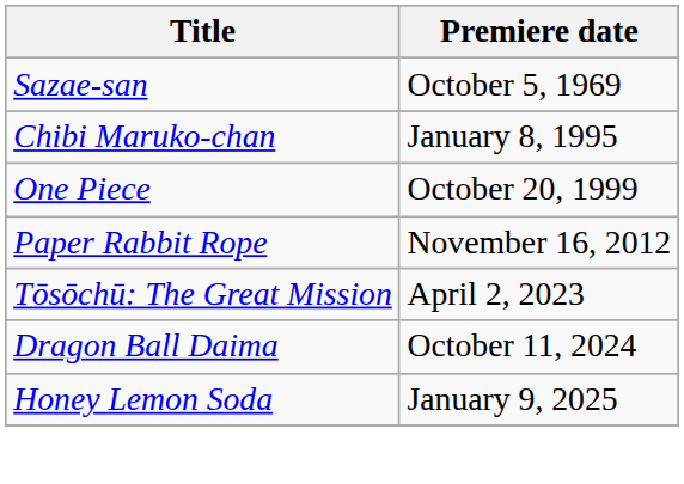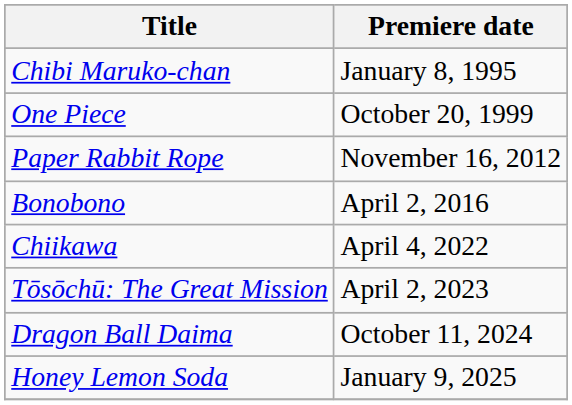- row: Sazae-san | October 5, 1969
+ row: Bonobono | April 2, 2016
+ row: Chiikawa | April 4, 2022
